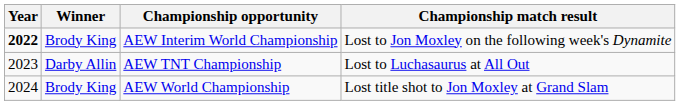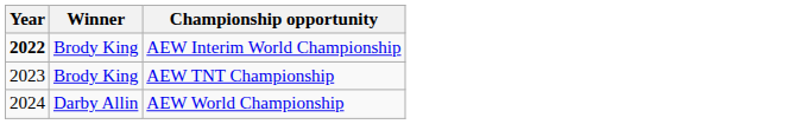- column: Championship match result | Lost to Jon Moxley on the following week's Dynamite | Lost to Luchasaurus at All Out | Lost title shot to Jon Moxley at Grand Slam
AEW TNT Championship | Winner: Darby Allin -> Brody King
AEW World Championship | Winner: Brody King -> Darby Allin
